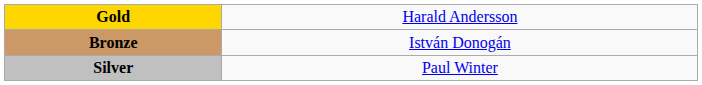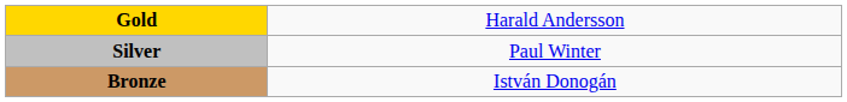rows swapped: Silver <-> Bronze
